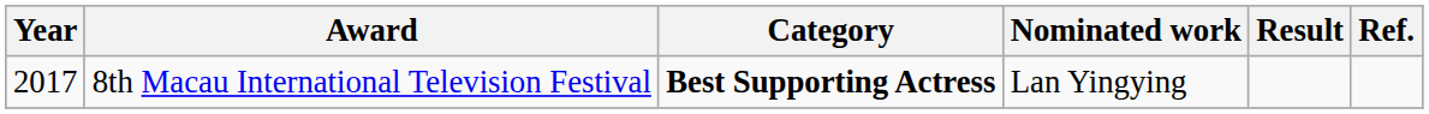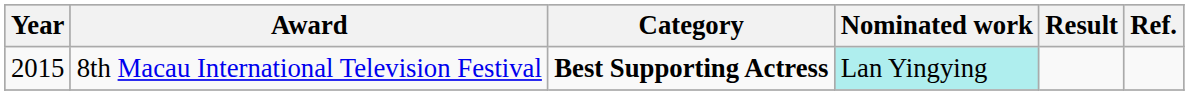8th Macau International Television Festival | Year: 2017 -> 2015
8th Macau International Television Festival | Nominated work: no background -> paleturquoise background
